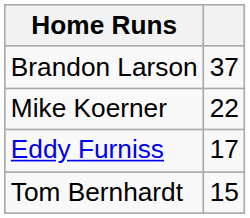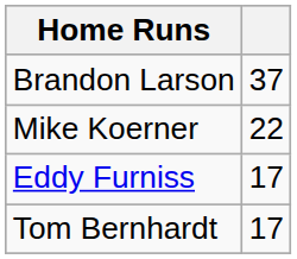Tom Bernhardt | column 2: 15 -> 17
